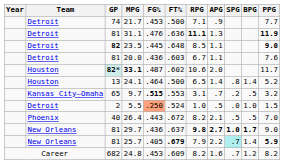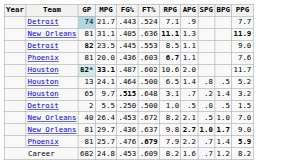21.7 | GP: no background -> lightblue background
21.7 | FG%: .453 -> .443
21.7 | FT%: .500 -> .524
31.1 | Team: Detroit -> New Orleans
31.1 | FG%: .476 -> .405
23.5 | FT%: .648 -> .553
23.5 | PPG: bold -> normal
20.0 | Team: Detroit -> Phoenix
20.0 | RPG: normal -> bold
24.1 | BPG: 1.4 -> .5
9.7 | Team: Kansas City–Omaha -> Houston
9.7 | FT%: .553 -> .648
9.7 | BPG: .5 -> 1.4
5.5 | FG%: lightsalmon background -> no background
5.5 | FT%: .524 -> .500
5.5 | BPG: 1.0 -> .5
26.4 | Team: Phoenix -> New Orleans
26.4 | FG%: .443 -> .453
26.4 | BPG: .5 -> 1.0
29.7 | RPG: bold -> normal
25.7 | Team: New Orleans -> Phoenix
25.7 | FG%: .405 -> .476
25.7 | SPG: paleturquoise background -> no background
